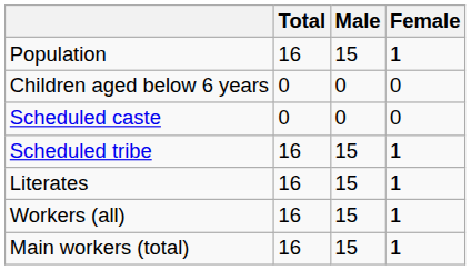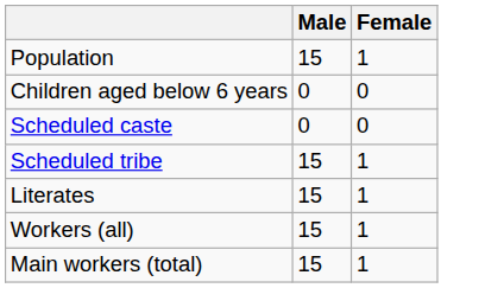- column: Total | 16 | 0 | 0 | 16 | 16 | 16 | 16
